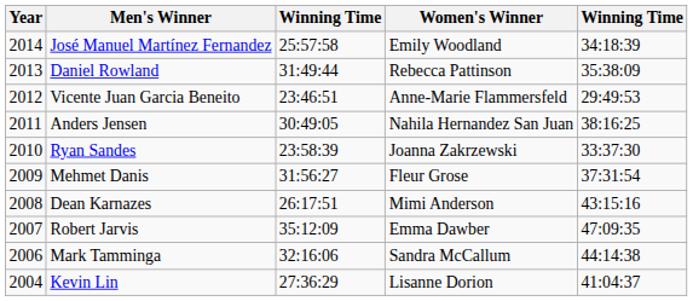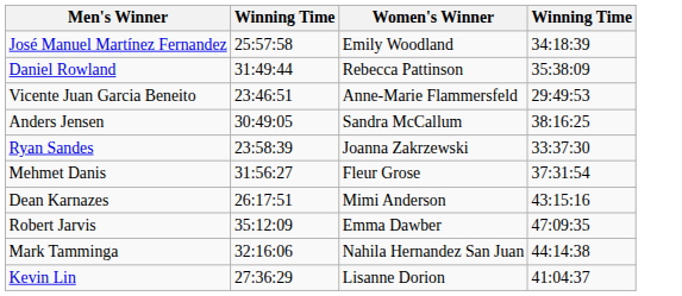- column: Year | 2014 | 2013 | 2012 | 2011 | 2010 | 2009 | 2008 | 2007 | 2006 | 2004
Anders Jensen | Women's Winner: Nahila Hernandez San Juan -> Sandra McCallum
Mark Tamminga | Women's Winner: Sandra McCallum -> Nahila Hernandez San Juan
